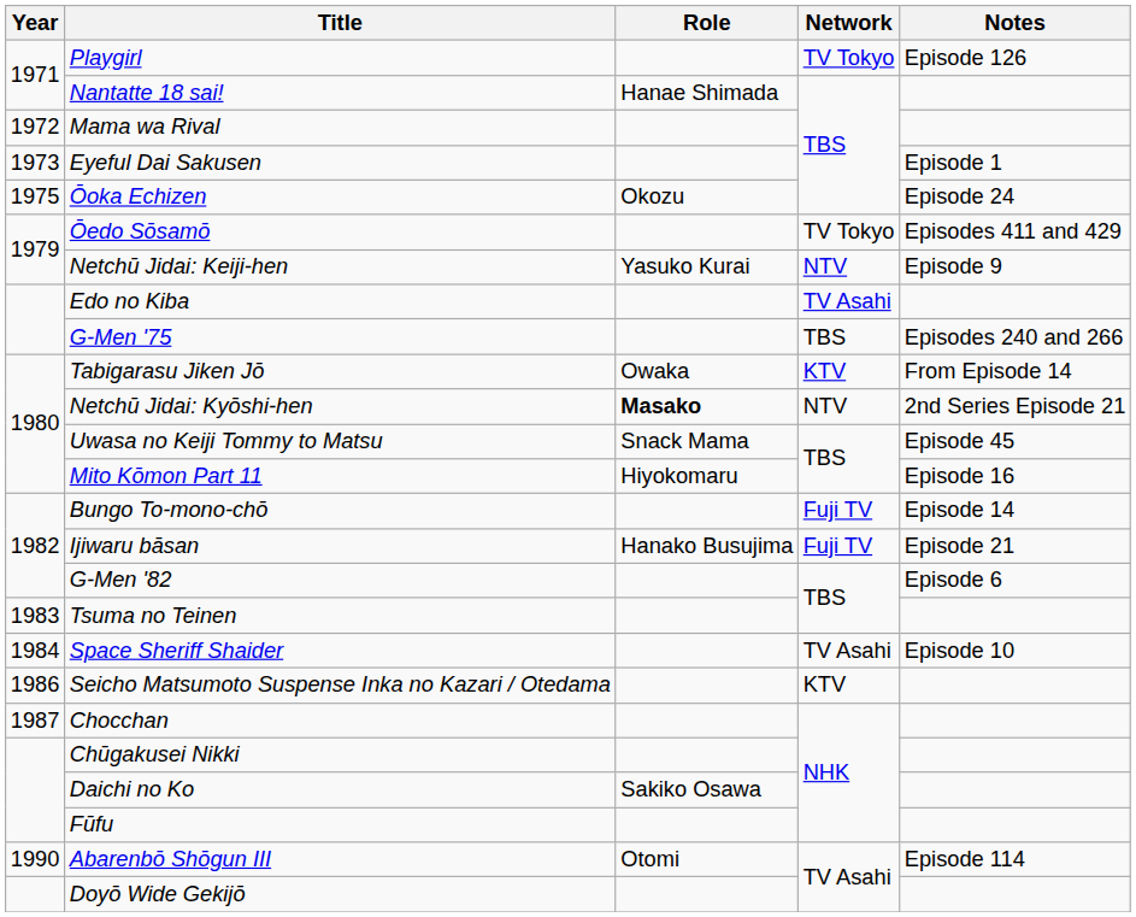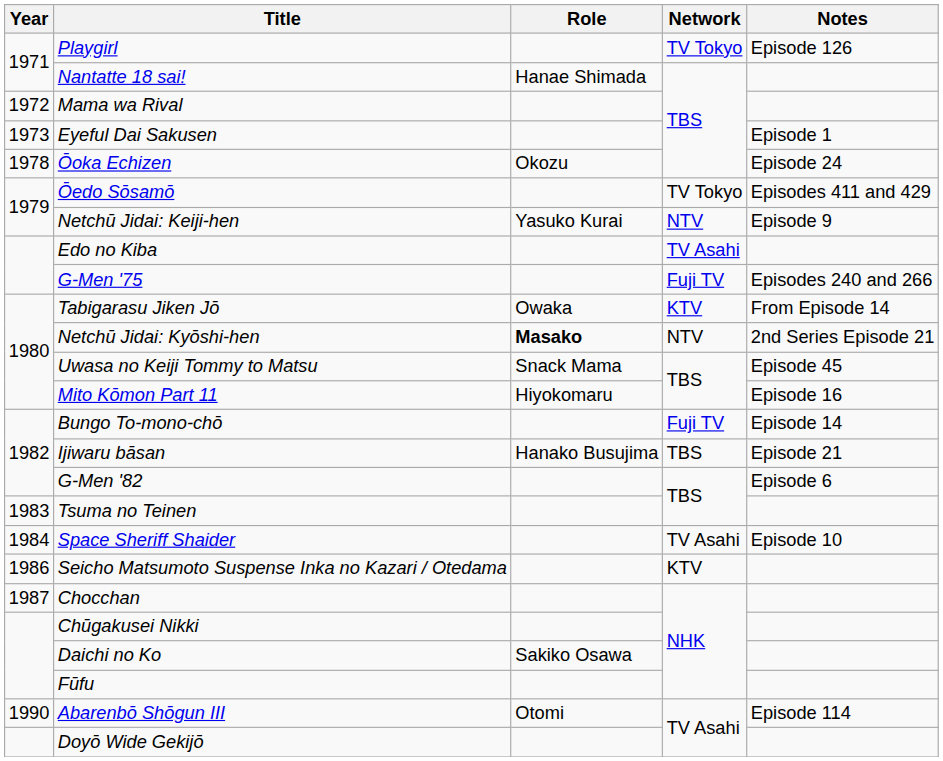Ōoka Echizen | Year: 1975 -> 1978
G-Men '75 | Network: TBS -> Fuji TV
Ijiwaru bāsan | Network: Fuji TV -> TBS
